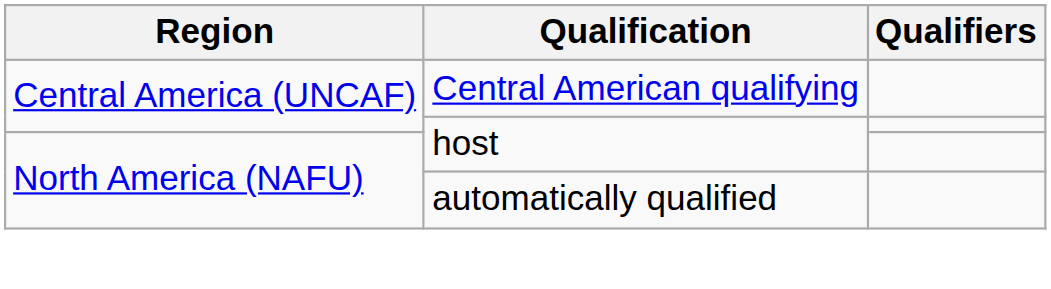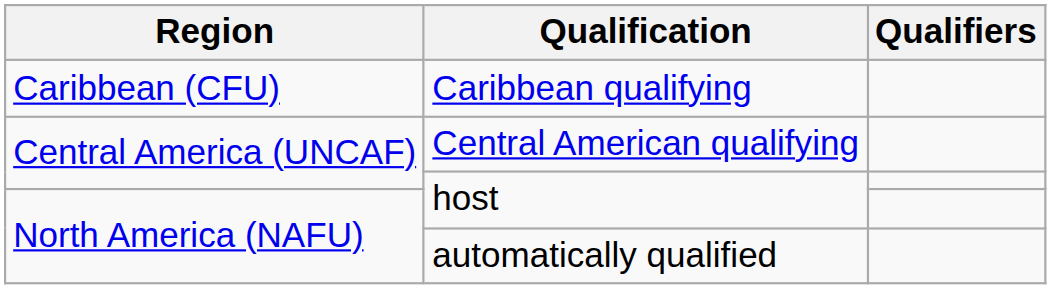+ row: Caribbean (CFU) | Caribbean qualifying
